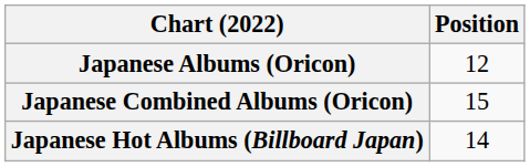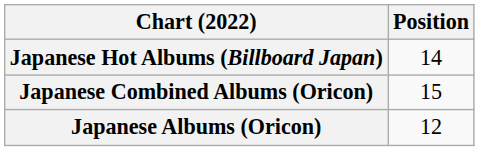rows swapped: Japanese Albums (Oricon) <-> Japanese Hot Albums (Billboard Japan)
